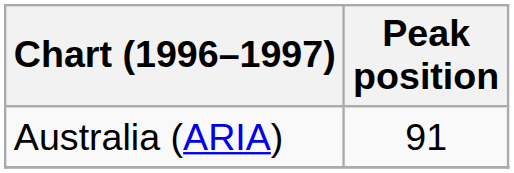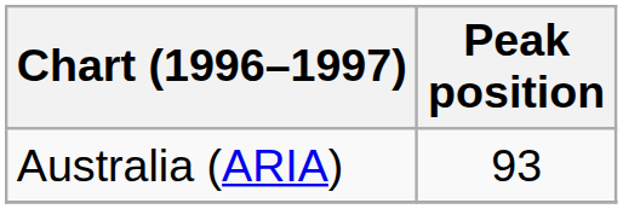Australia (ARIA) | Peak position: 91 -> 93
